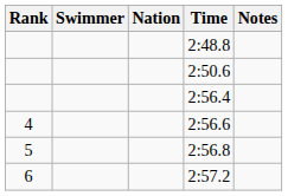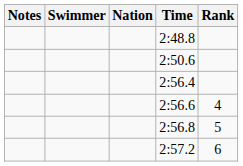columns swapped: Rank <-> Notes
